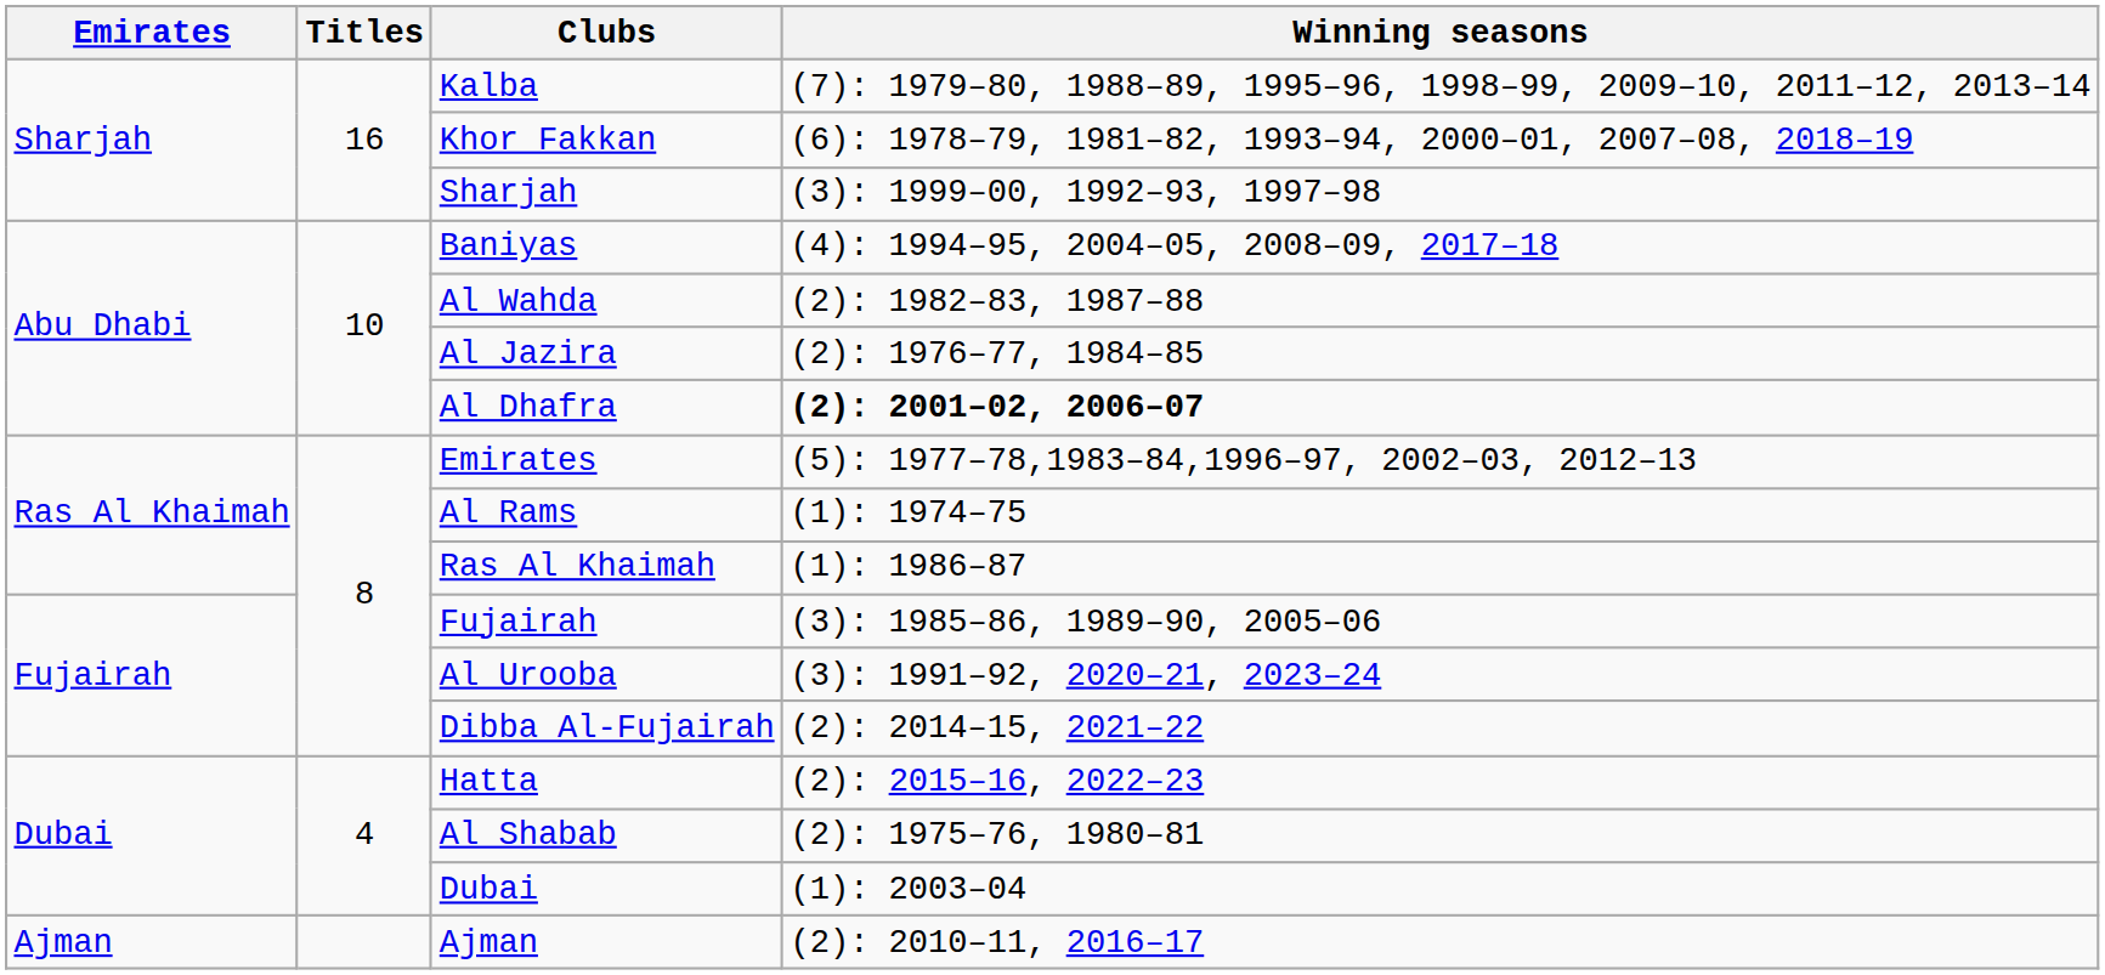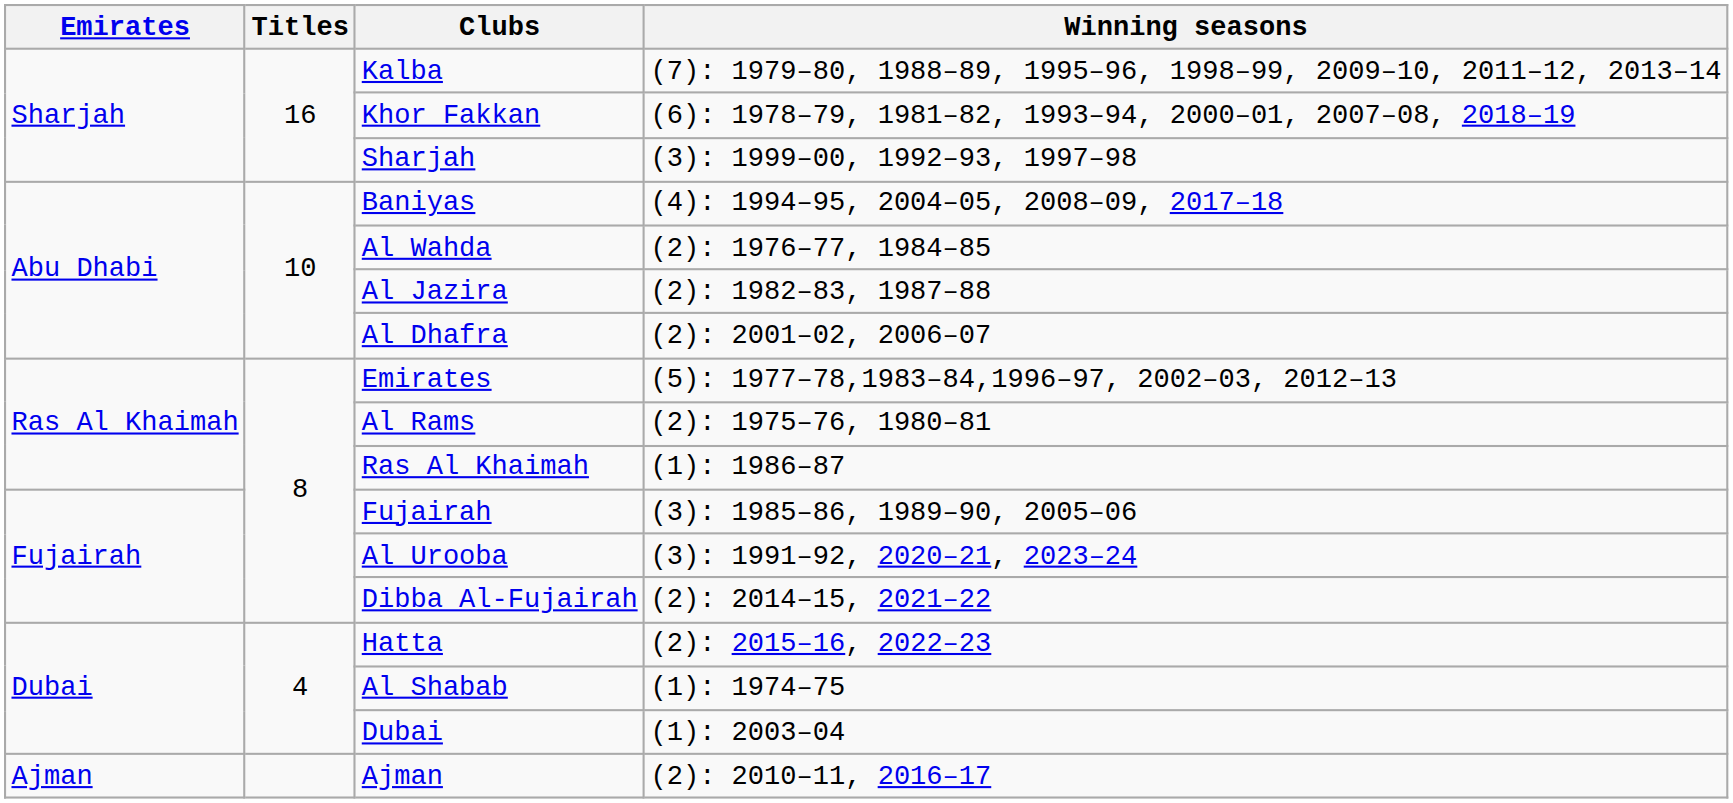Al Wahda | Winning seasons: (2): 1982–83, 1987–88 -> (2): 1976–77, 1984–85
Al Jazira | Winning seasons: (2): 1976–77, 1984–85 -> (2): 1982–83, 1987–88
Al Dhafra | Winning seasons: bold -> normal
Al Rams | Winning seasons: (1): 1974–75 -> (2): 1975–76, 1980–81
Al Shabab | Winning seasons: (2): 1975–76, 1980–81 -> (1): 1974–75
